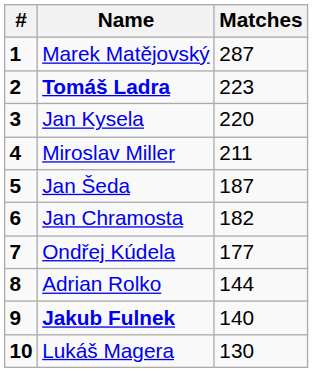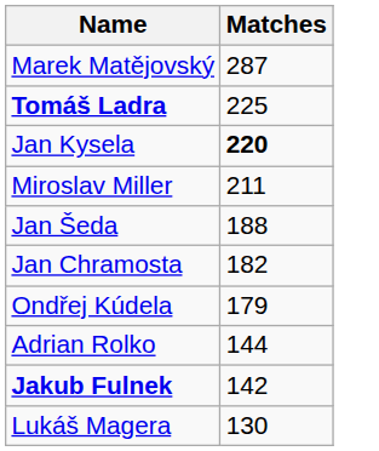- column: # | 1 | 2 | 3 | 4 | 5 | 6 | 7 | 8 | 9 | 10
Tomáš Ladra | Matches: 223 -> 225
Jan Kysela | Matches: normal -> bold
Jan Šeda | Matches: 187 -> 188
Ondřej Kúdela | Matches: 177 -> 179
Jakub Fulnek | Matches: 140 -> 142
